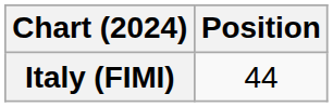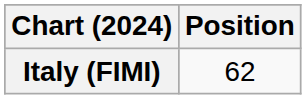Italy (FIMI) | Position: 44 -> 62
